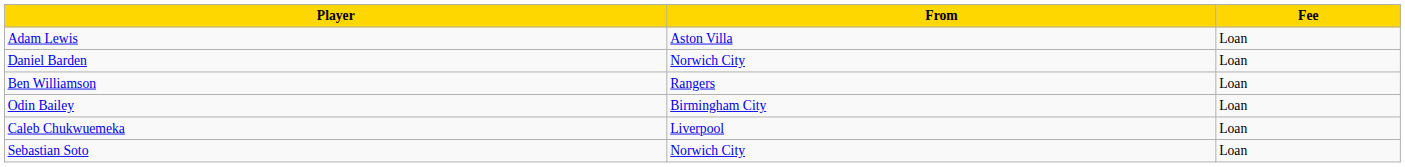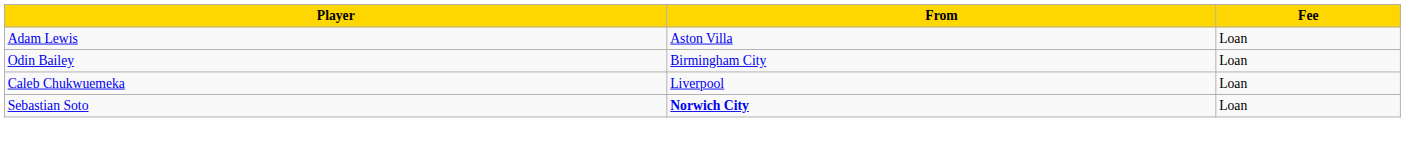- row: Daniel Barden | Norwich City | Loan
- row: Ben Williamson | Rangers | Loan
Sebastian Soto | From: normal -> bold
